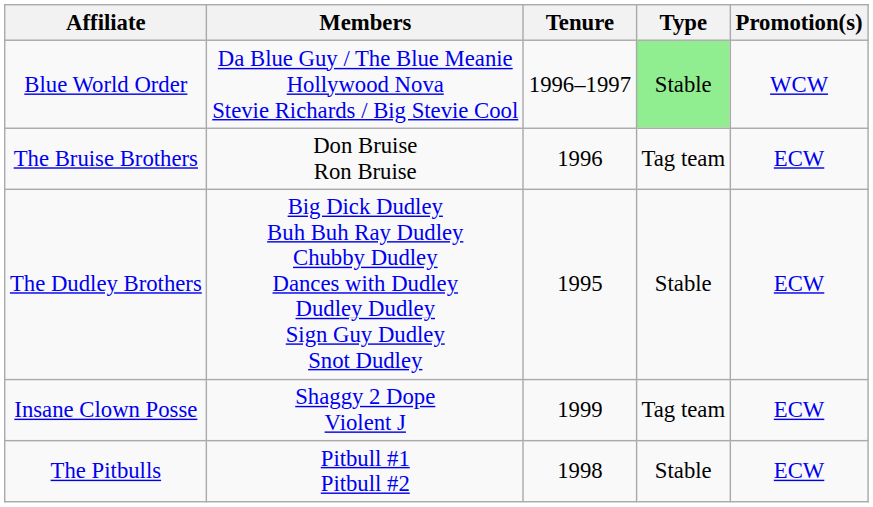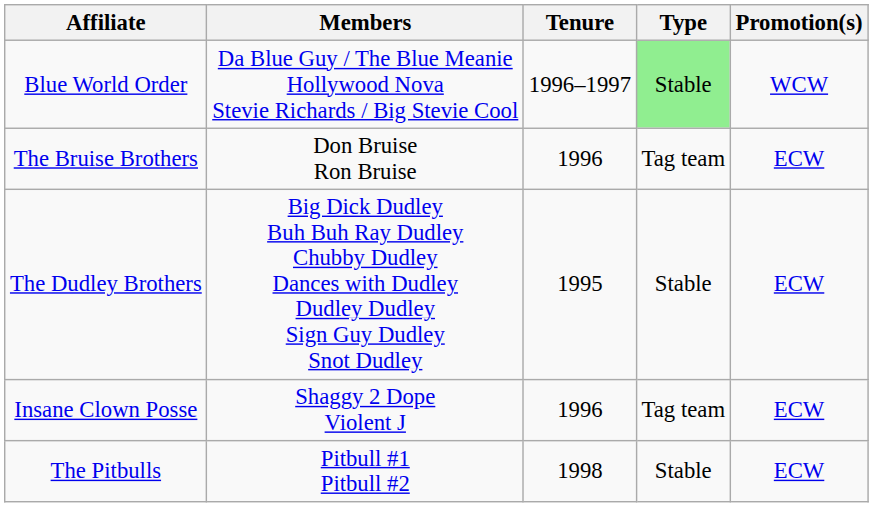Insane Clown Posse | Tenure: 1999 -> 1996
